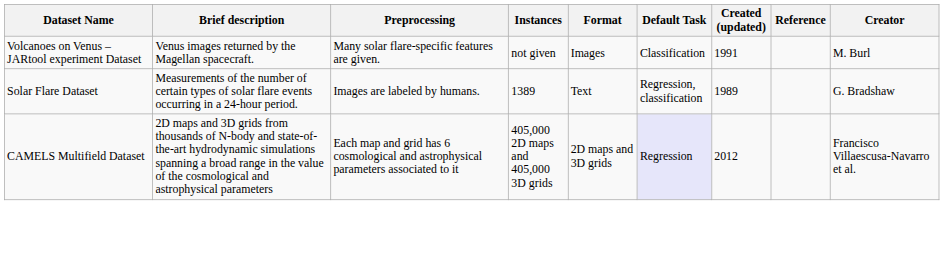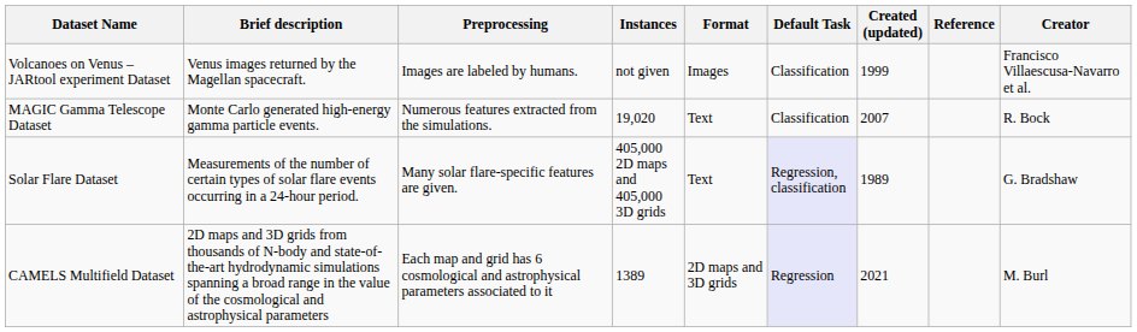Volcanoes on Venus – JARtool experiment Dataset | Preprocessing: Many solar flare-specific features are given. -> Images are labeled by humans.
Volcanoes on Venus – JARtool experiment Dataset | Created (updated): 1991 -> 1999
Volcanoes on Venus – JARtool experiment Dataset | Creator: M. Burl -> Francisco Villaescusa-Navarro et al.
+ row: MAGIC Gamma Telescope Dataset | Monte Carlo generated high-energy gamma particle events. | Numerous features extracted from the simulations. | 19,020 | Text | Classification | 2007 | R. Bock
Solar Flare Dataset | Preprocessing: Images are labeled by humans. -> Many solar flare-specific features are given.
Solar Flare Dataset | Instances: 1389 -> 405,000 2D maps and 405,000 3D grids
Solar Flare Dataset | Default Task: no background -> lavender background
CAMELS Multifield Dataset | Instances: 405,000 2D maps and 405,000 3D grids -> 1389
CAMELS Multifield Dataset | Created (updated): 2012 -> 2021
CAMELS Multifield Dataset | Creator: Francisco Villaescusa-Navarro et al. -> M. Burl
